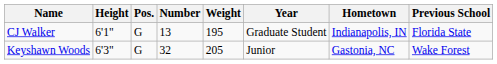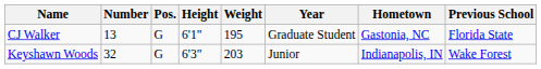columns swapped: Number <-> Height
CJ Walker | Hometown: Indianapolis, IN -> Gastonia, NC
Keyshawn Woods | Weight: 205 -> 203
Keyshawn Woods | Hometown: Gastonia, NC -> Indianapolis, IN
